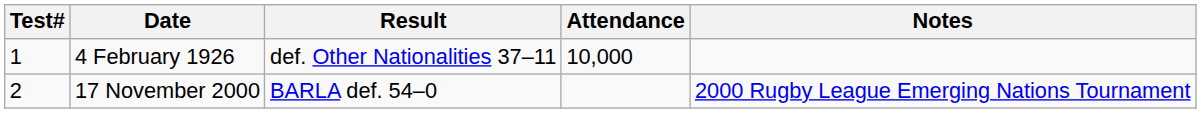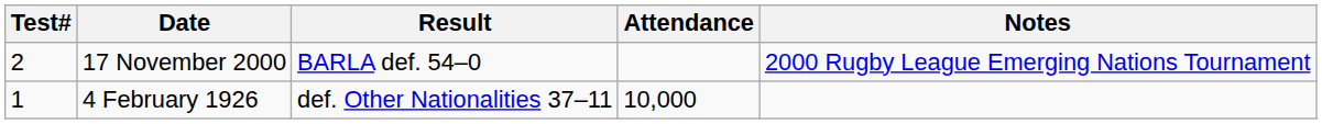rows swapped: 4 February 1926 <-> 17 November 2000
